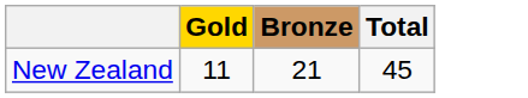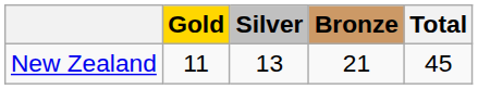+ column: Silver | 13
